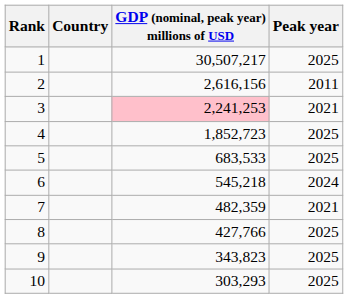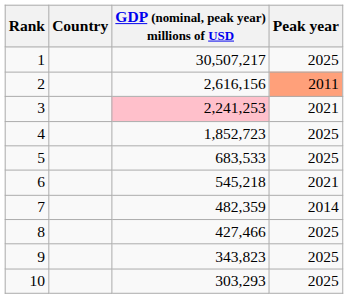2 | Peak year: no background -> lightsalmon background
6 | Peak year: 2024 -> 2021
7 | Peak year: 2021 -> 2014
8 | GDP (nominal, peak year) millions of USD: 427,766 -> 427,466
